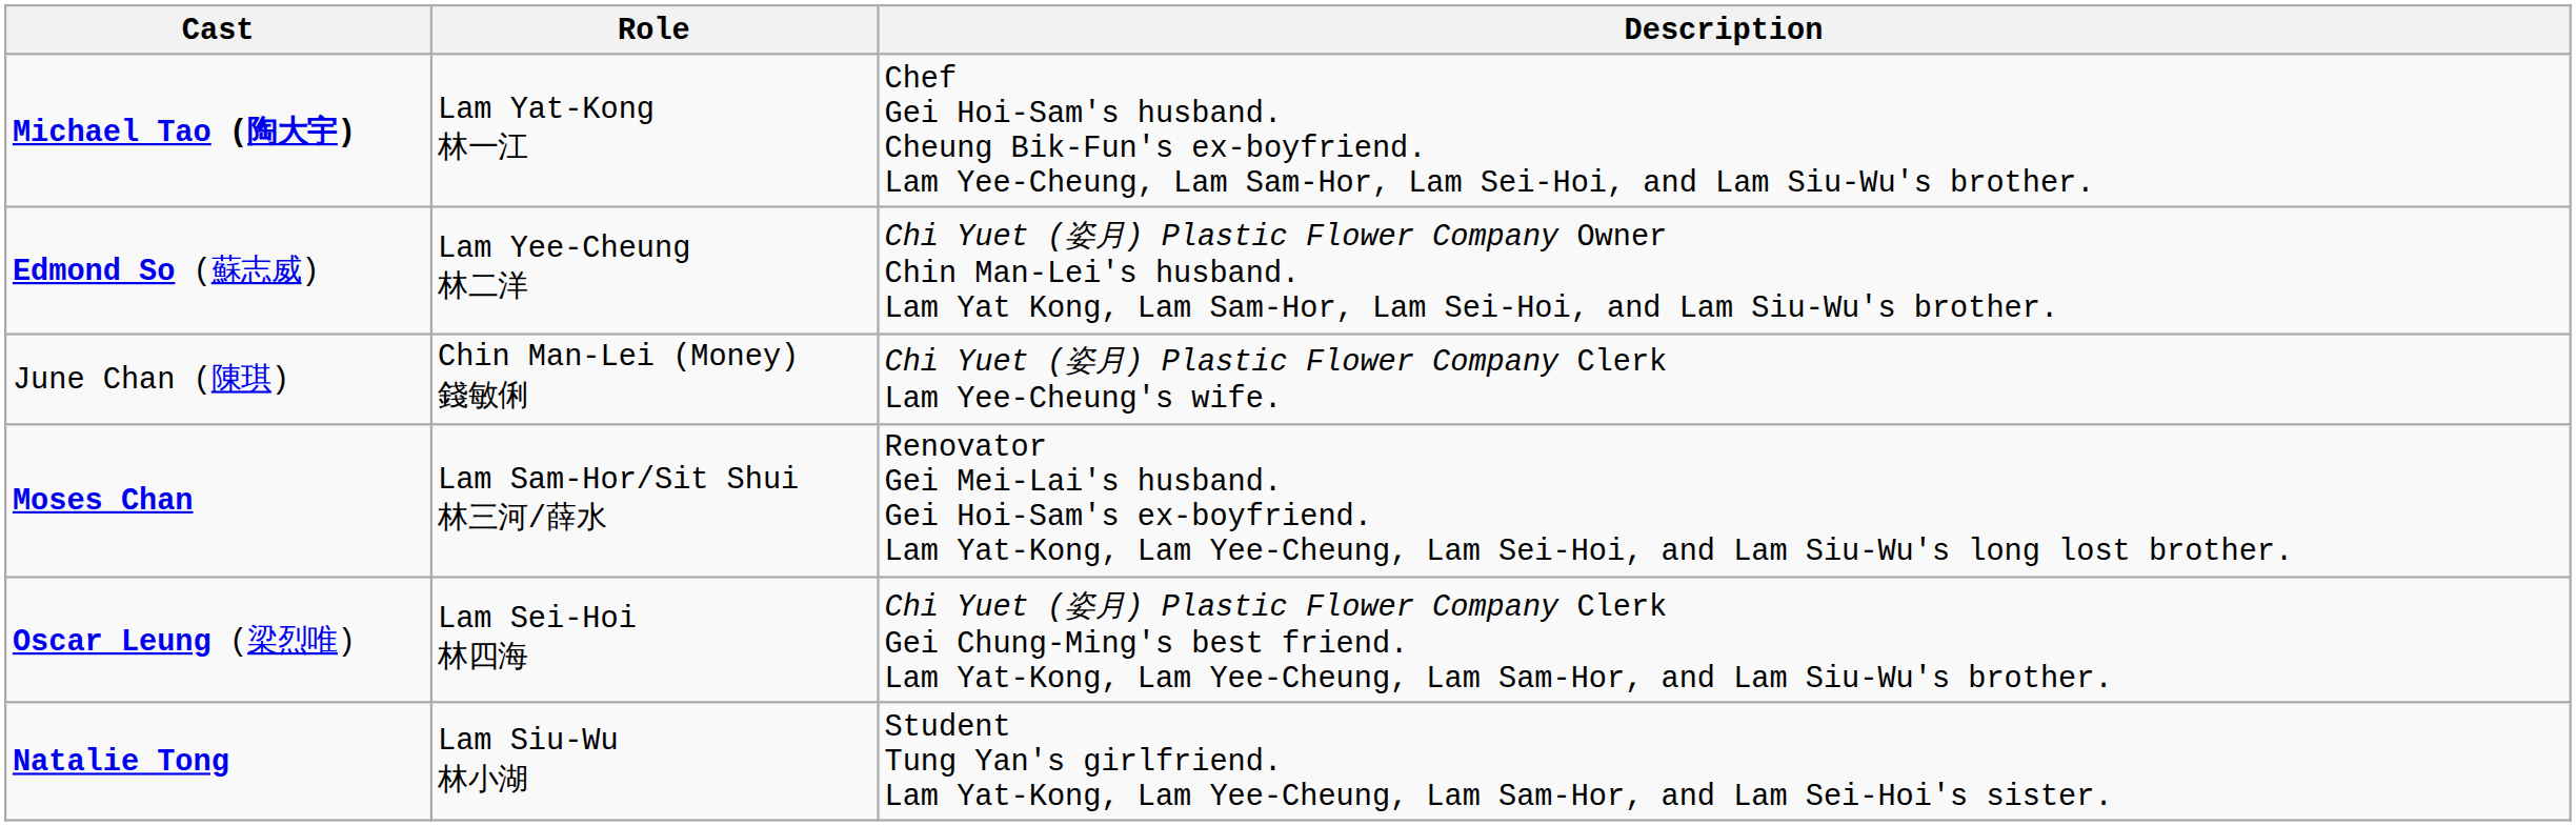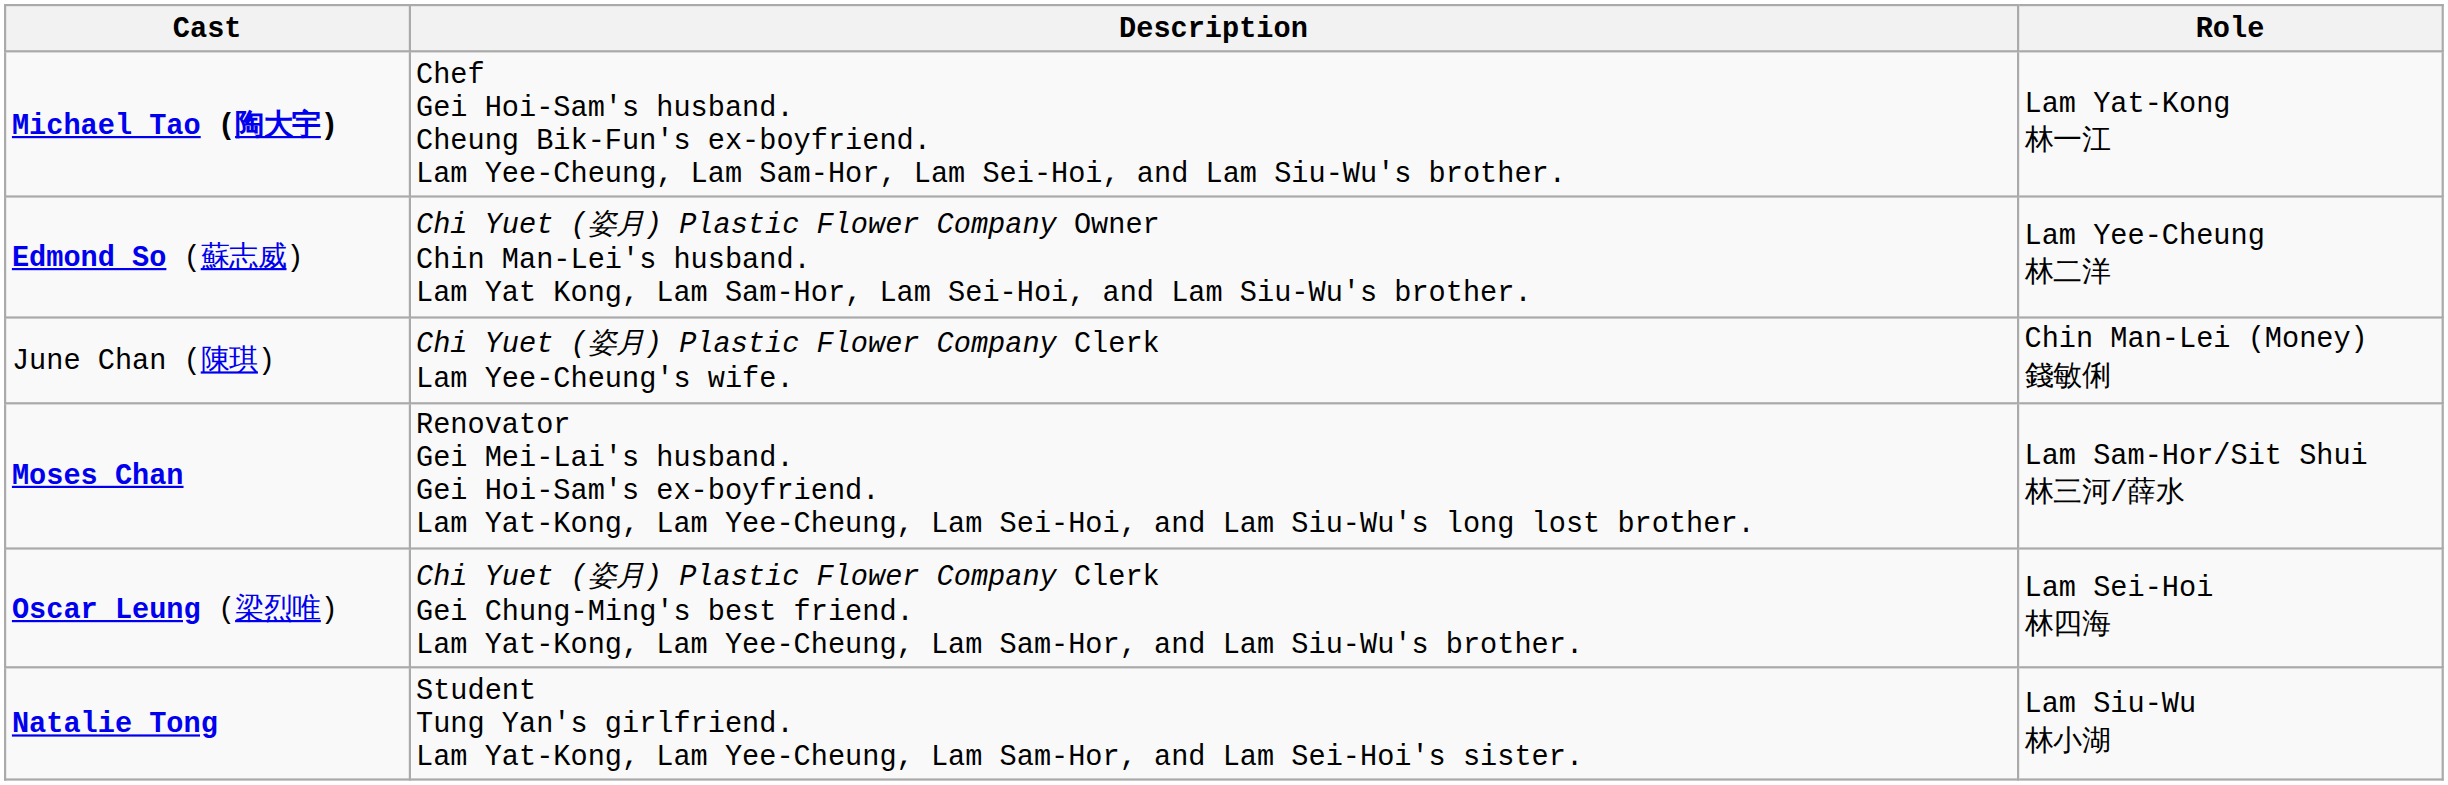columns swapped: Role <-> Description
